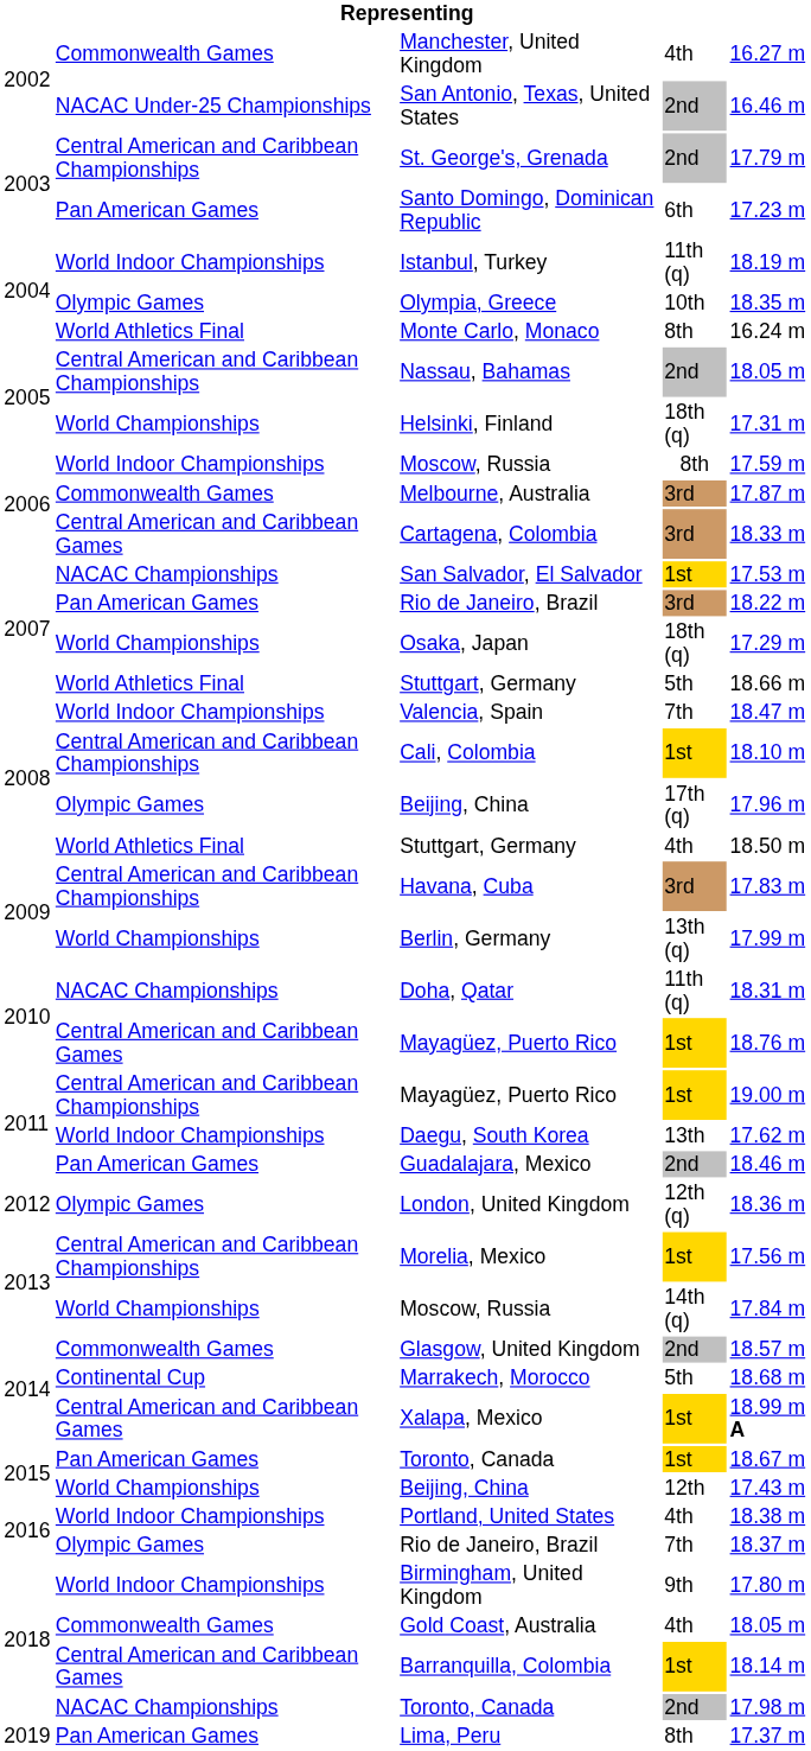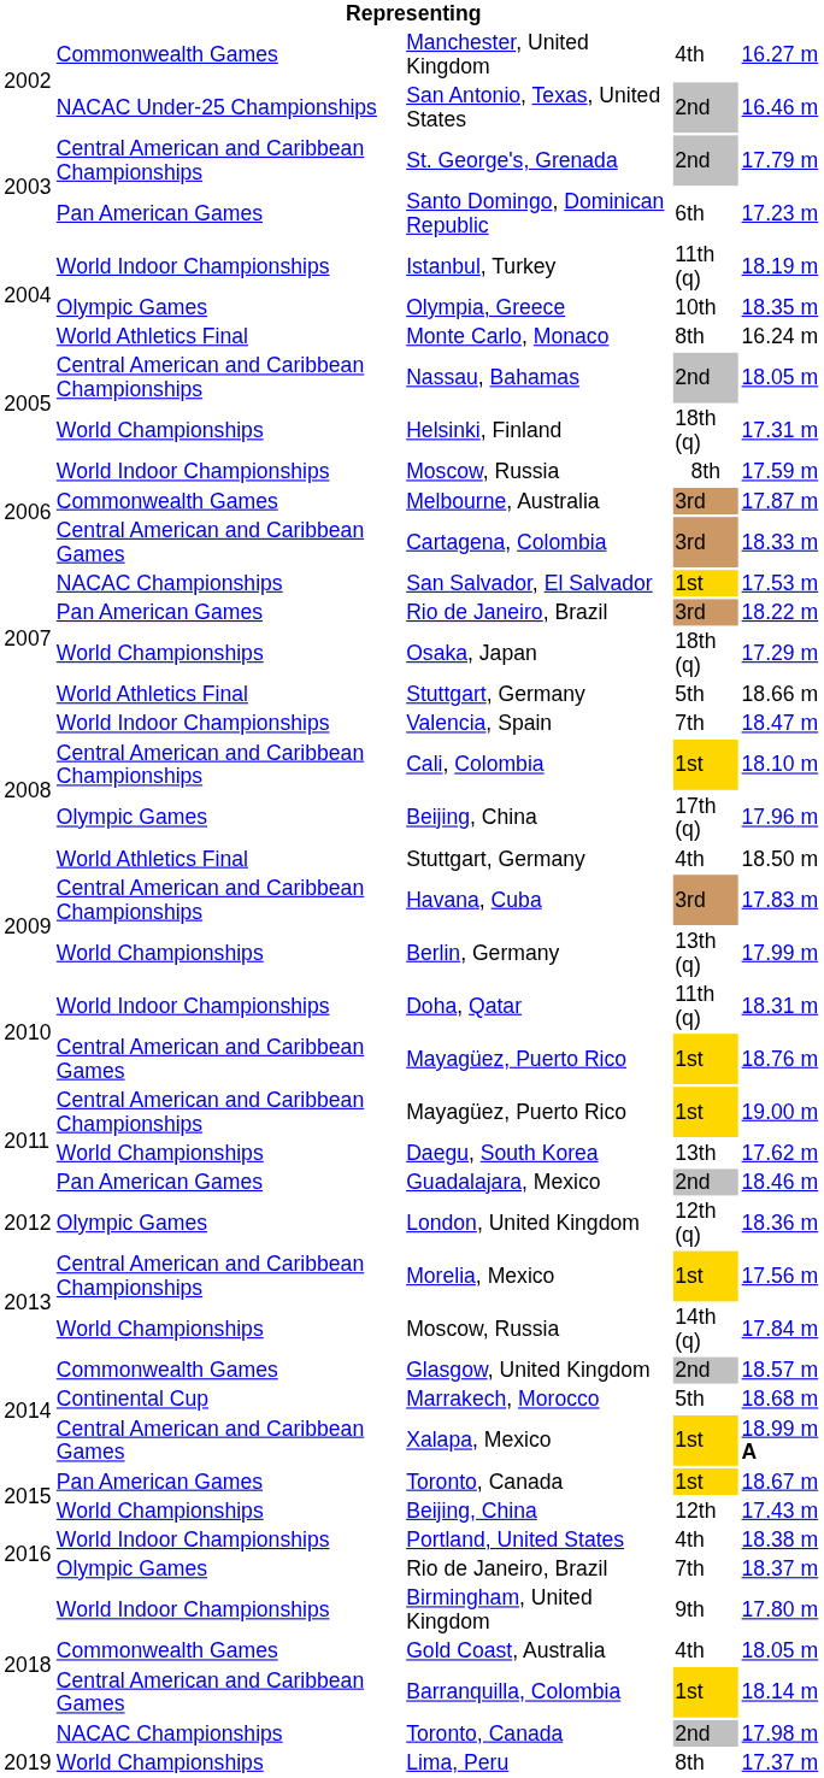Doha, Qatar | column 2: NACAC Championships -> World Indoor Championships
Daegu, South Korea | column 2: World Indoor Championships -> World Championships
Lima, Peru | column 2: Pan American Games -> World Championships
